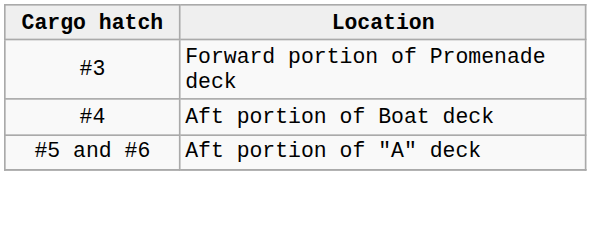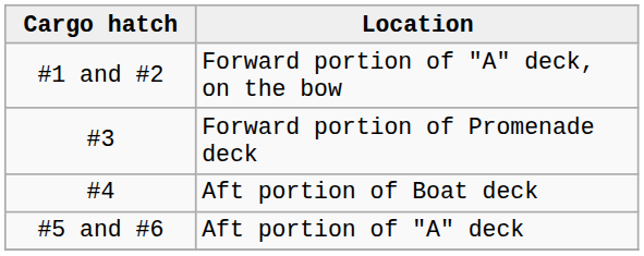+ row: #1 and #2 | Forward portion of "A" deck, on the bow
